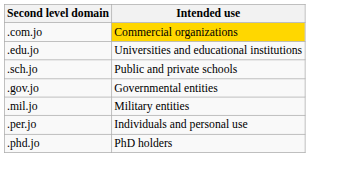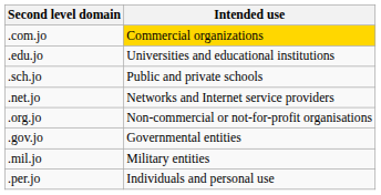+ row: .net.jo | Networks and Internet service providers
+ row: .org.jo | Non-commercial or not-for-profit organisations
- row: .phd.jo | PhD holders
